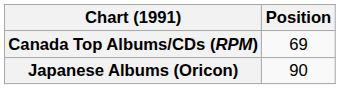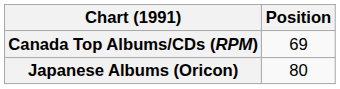Japanese Albums (Oricon) | Position: 90 -> 80
